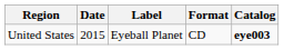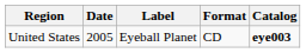United States | Date: 2015 -> 2005
